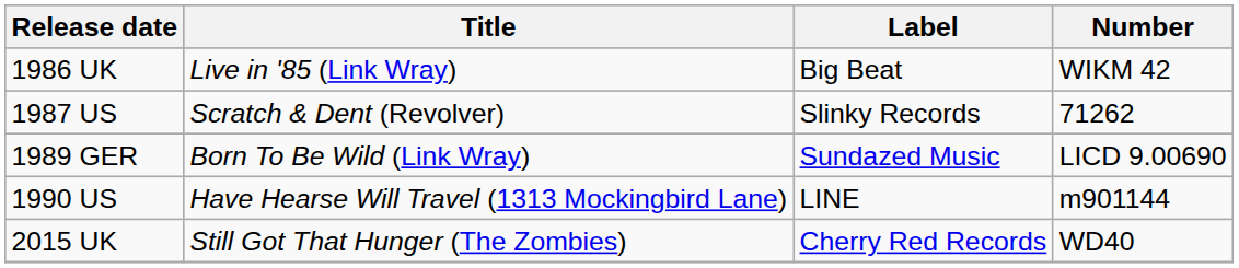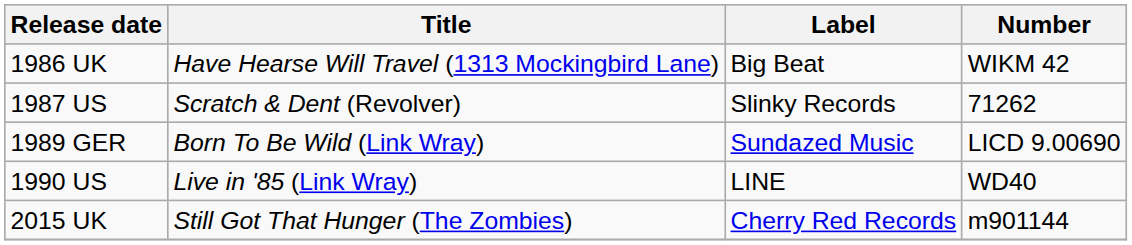1986 UK | Title: Live in '85 (Link Wray) -> Have Hearse Will Travel (1313 Mockingbird Lane)
1990 US | Title: Have Hearse Will Travel (1313 Mockingbird Lane) -> Live in '85 (Link Wray)
1990 US | Number: m901144 -> WD40
2015 UK | Number: WD40 -> m901144
